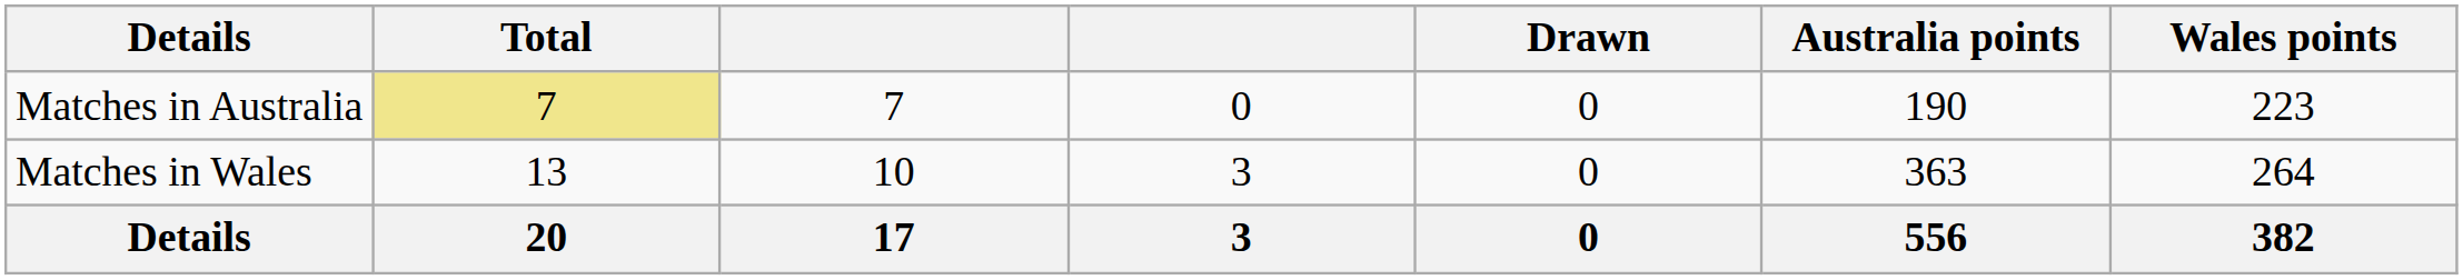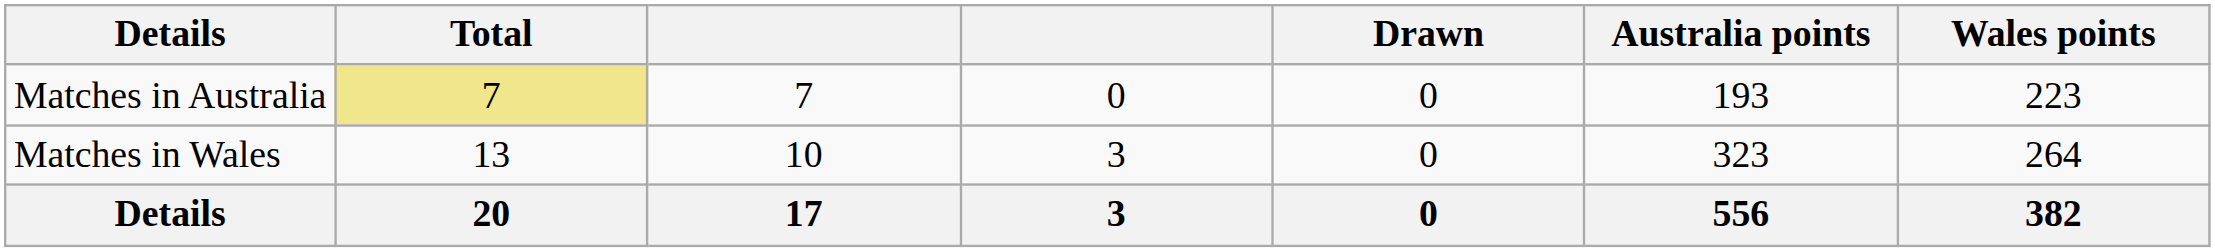Matches in Australia | Australia points: 190 -> 193
Matches in Wales | Australia points: 363 -> 323
